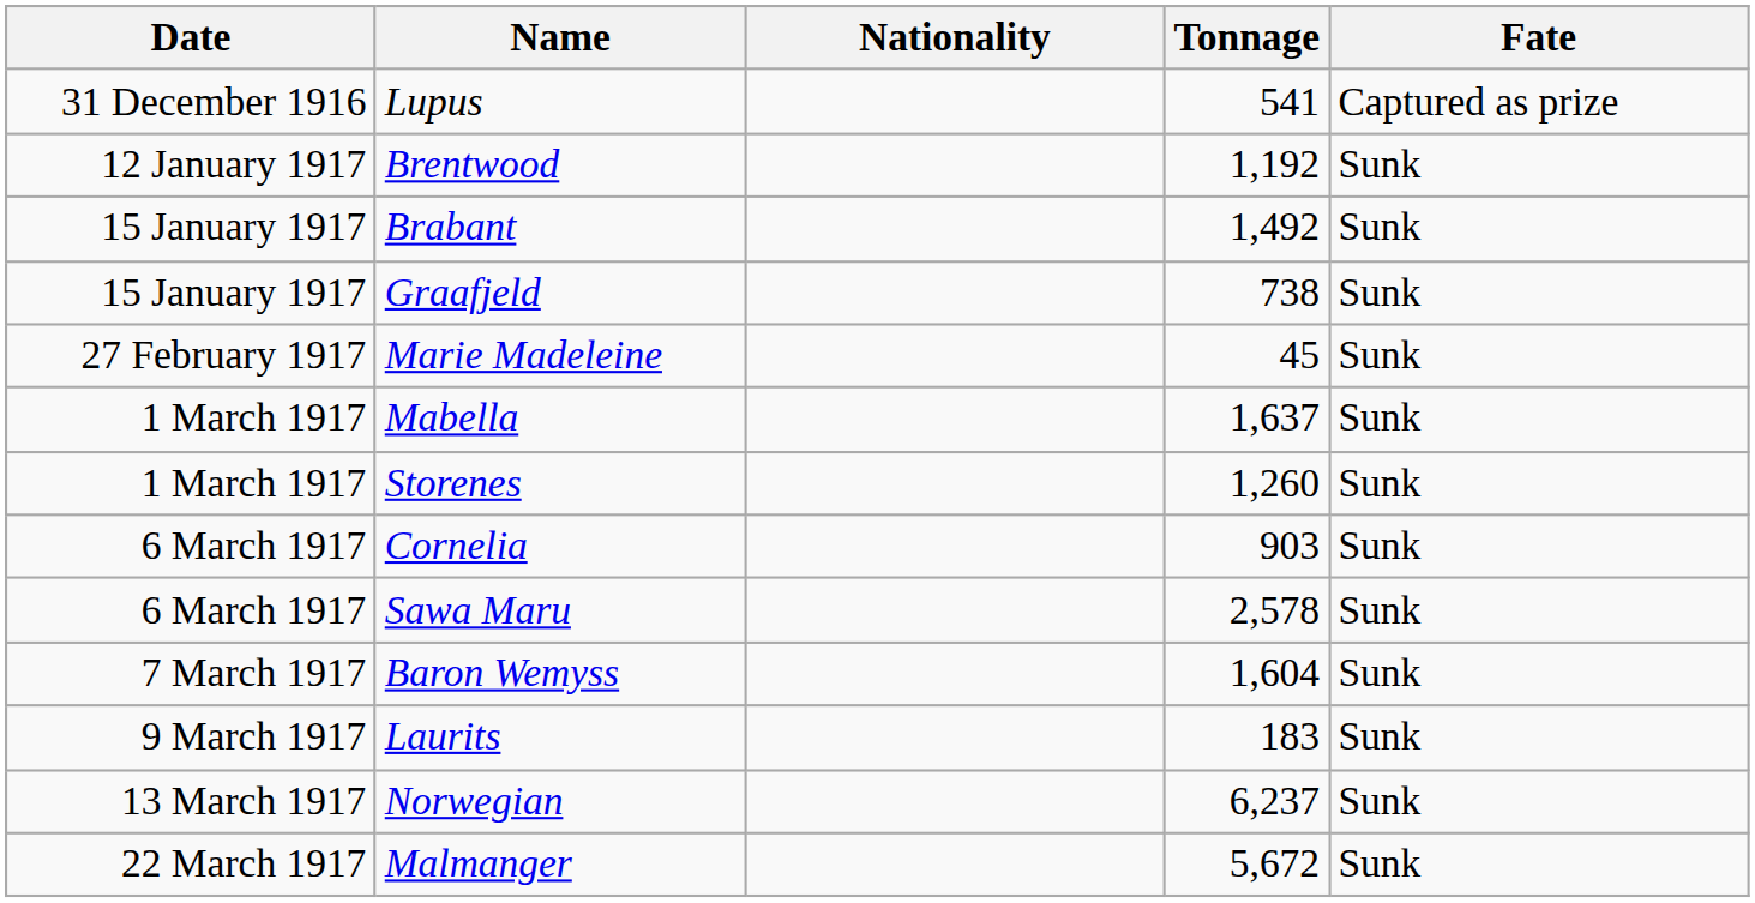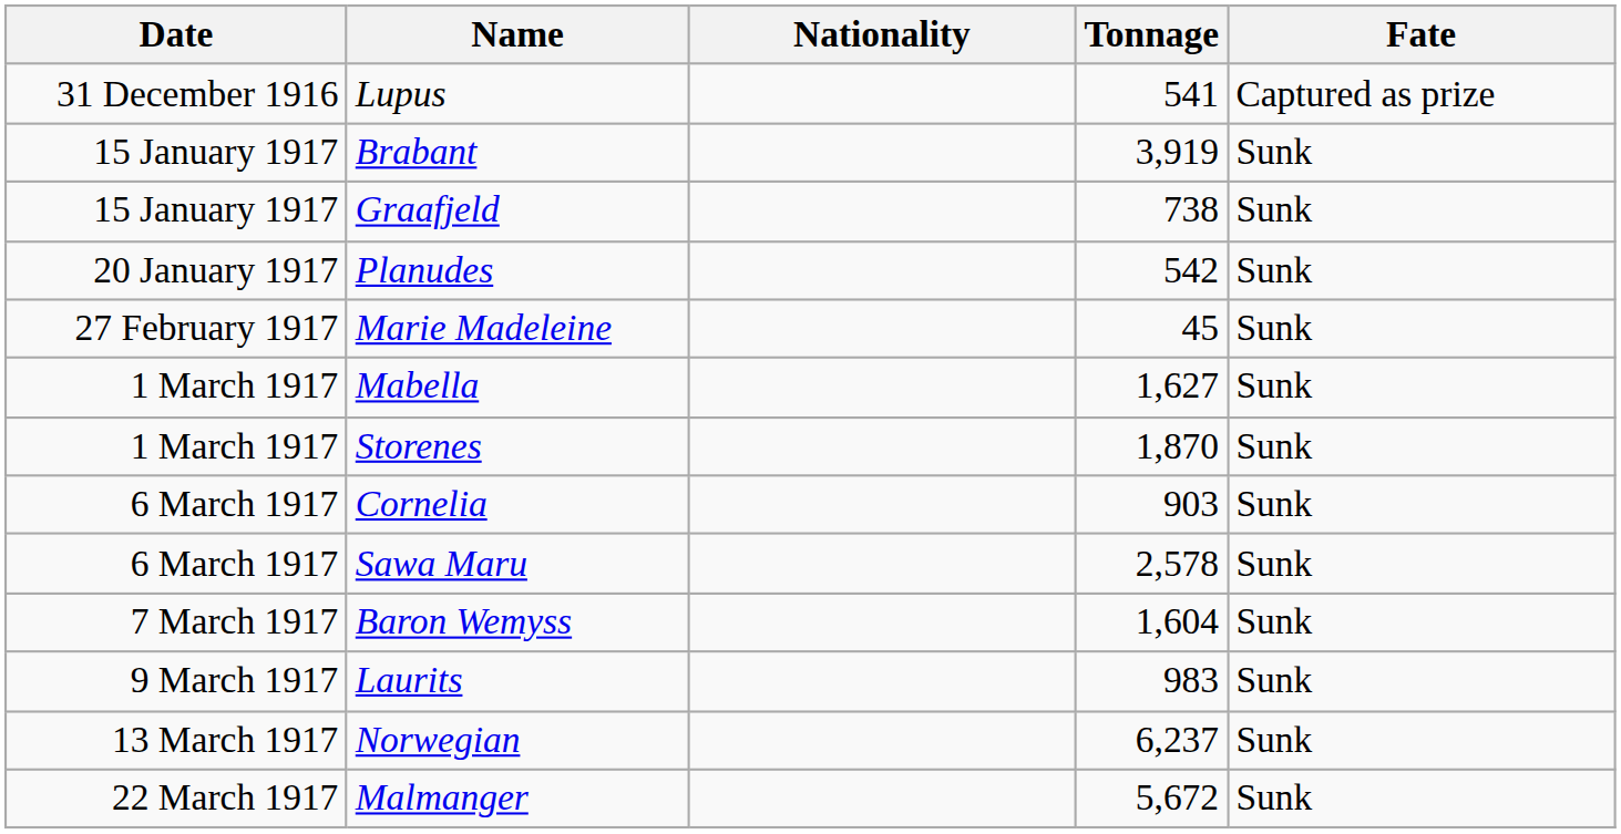- row: 12 January 1917 | Brentwood | 1,192 | Sunk
Brabant | Tonnage: 1,492 -> 3,919
+ row: 20 January 1917 | Planudes | 542 | Sunk
Mabella | Tonnage: 1,637 -> 1,627
Storenes | Tonnage: 1,260 -> 1,870
Laurits | Tonnage: 183 -> 983
